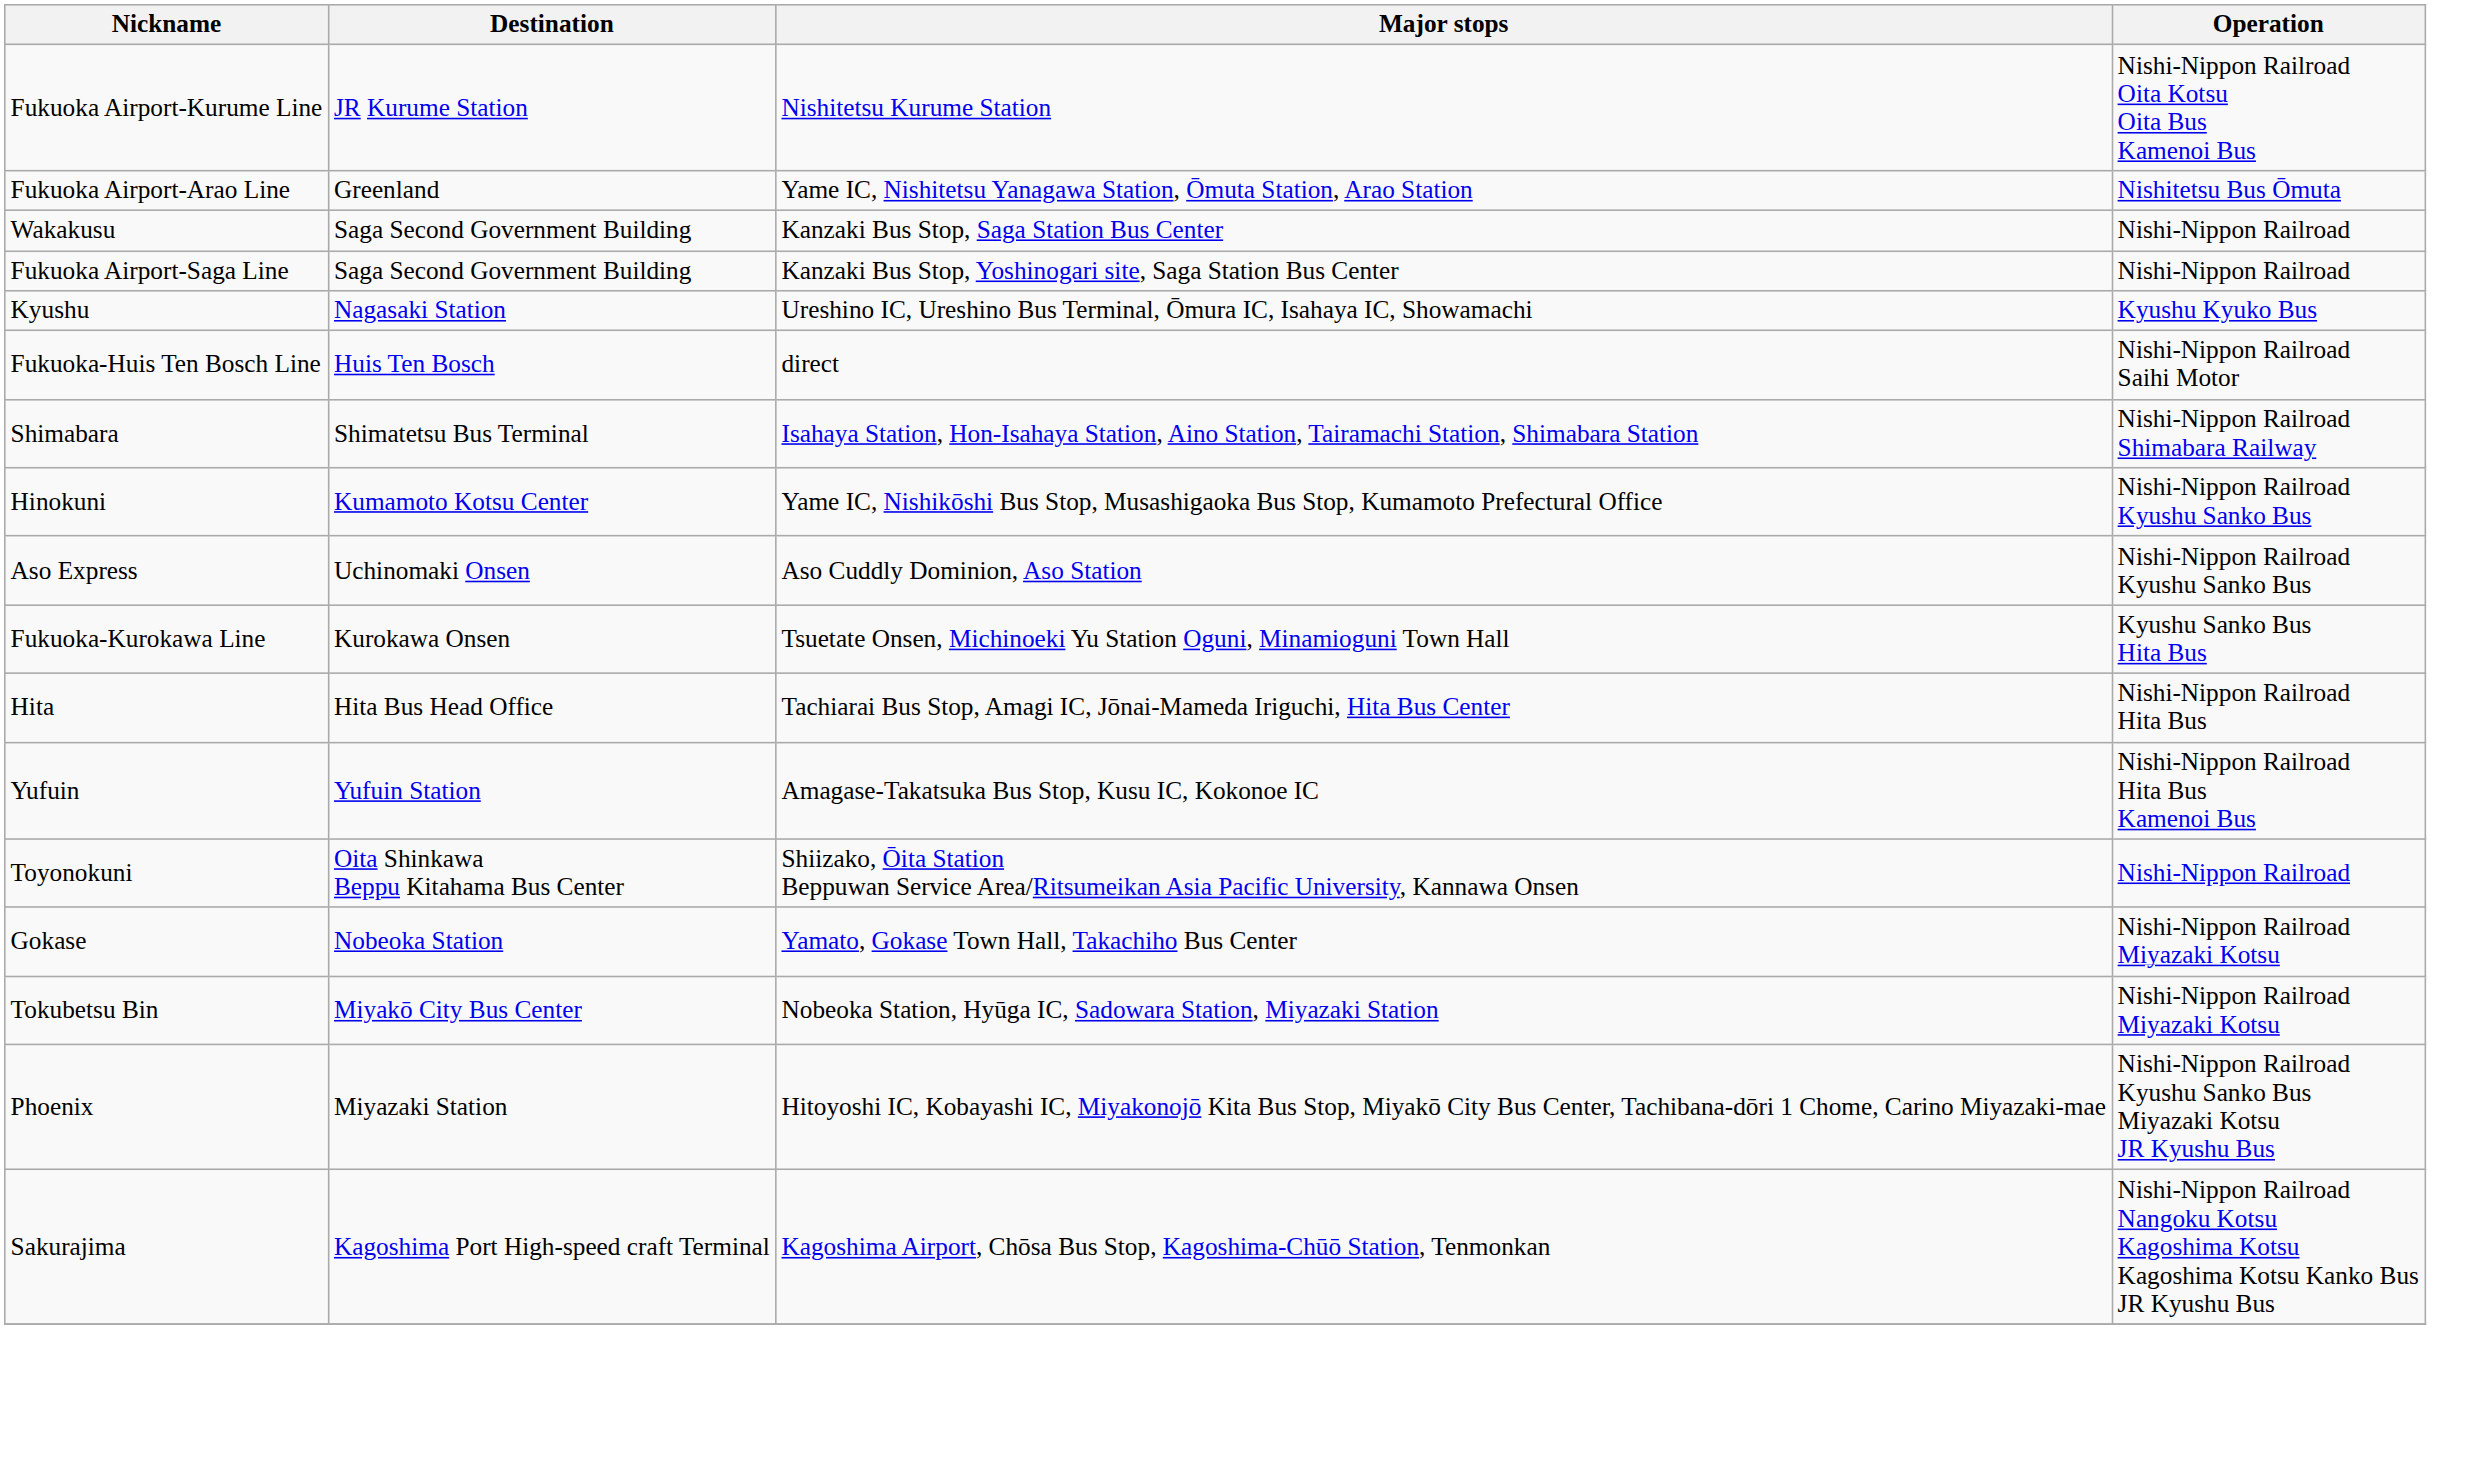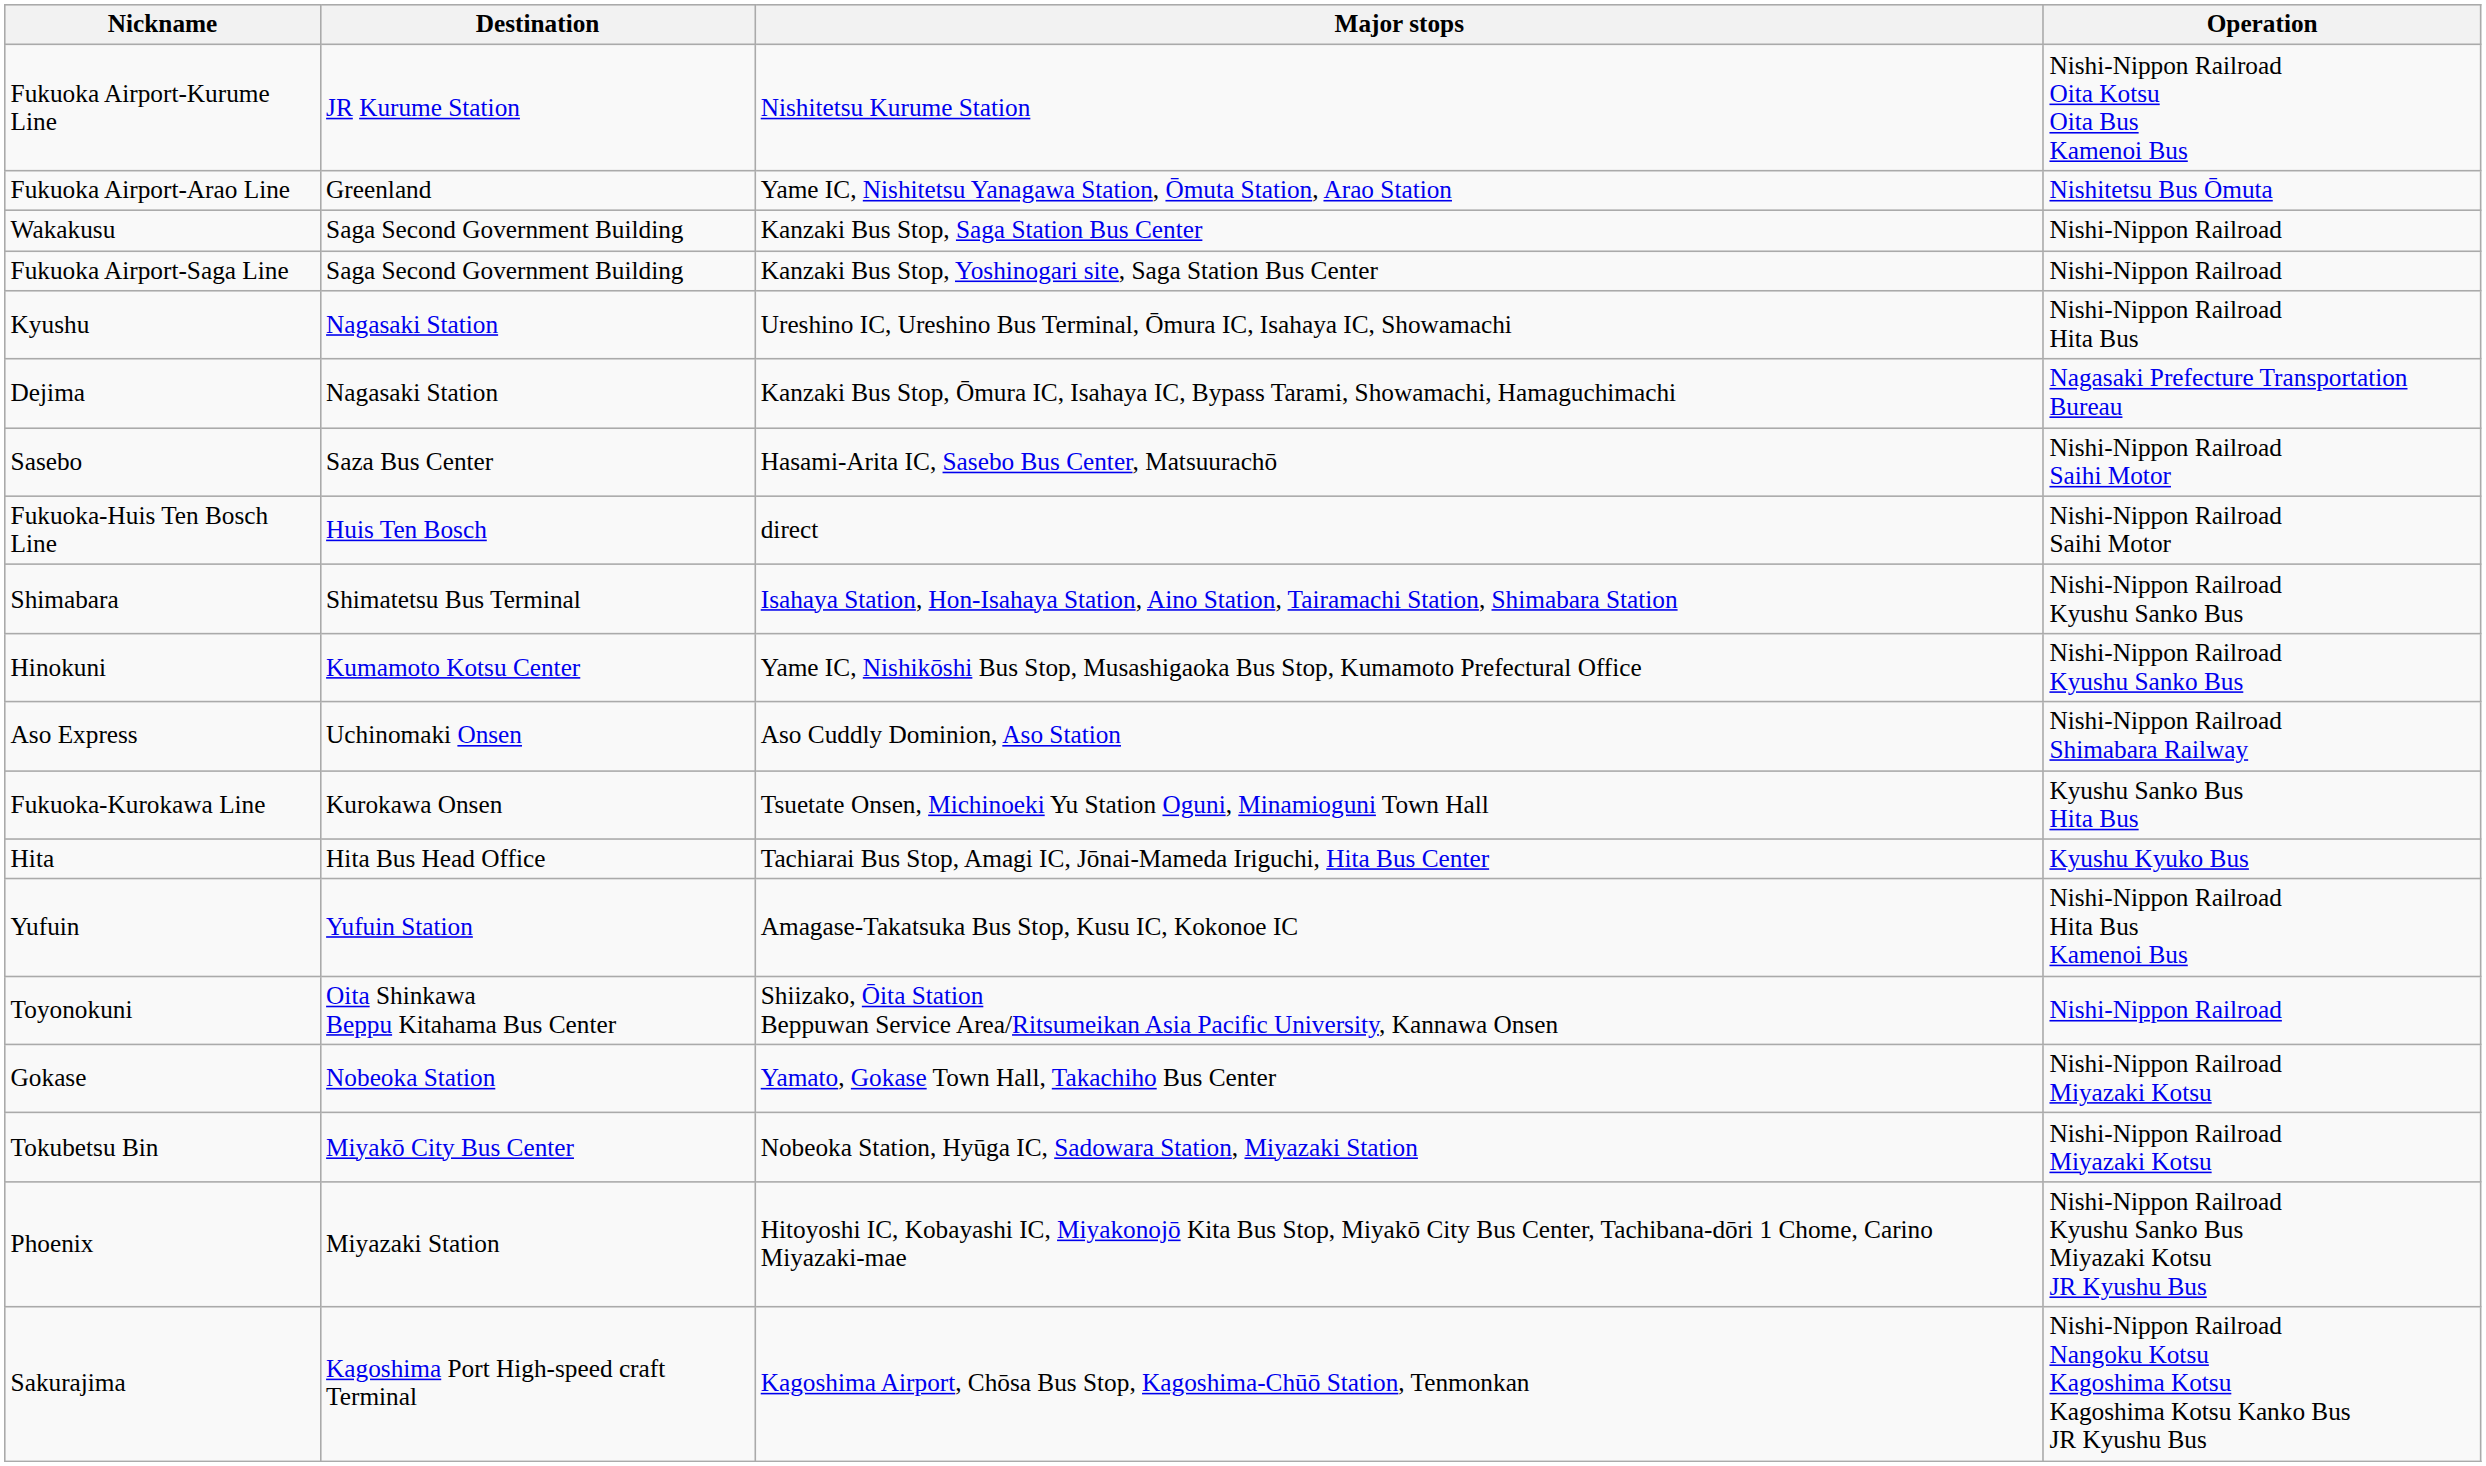Kyushu | Operation: Kyushu Kyuko Bus -> Nishi-Nippon Railroad Hita Bus
+ row: Dejima | Nagasaki Station | Kanzaki Bus Stop, Ōmura IC, Isahaya IC, Bypass Tarami, Showamachi, Hamaguchimachi | Nagasaki Prefecture Transportation Bureau
+ row: Sasebo | Saza Bus Center | Hasami-Arita IC, Sasebo Bus Center, Matsuurachō | Nishi-Nippon Railroad Saihi Motor
Shimabara | Operation: Nishi-Nippon Railroad Shimabara Railway -> Nishi-Nippon Railroad Kyushu Sanko Bus
Aso Express | Operation: Nishi-Nippon Railroad Kyushu Sanko Bus -> Nishi-Nippon Railroad Shimabara Railway
Hita | Operation: Nishi-Nippon Railroad Hita Bus -> Kyushu Kyuko Bus
